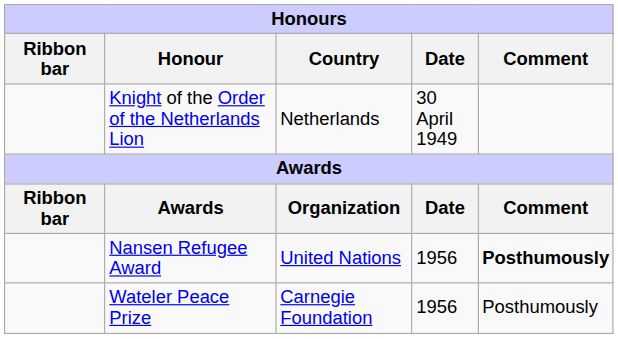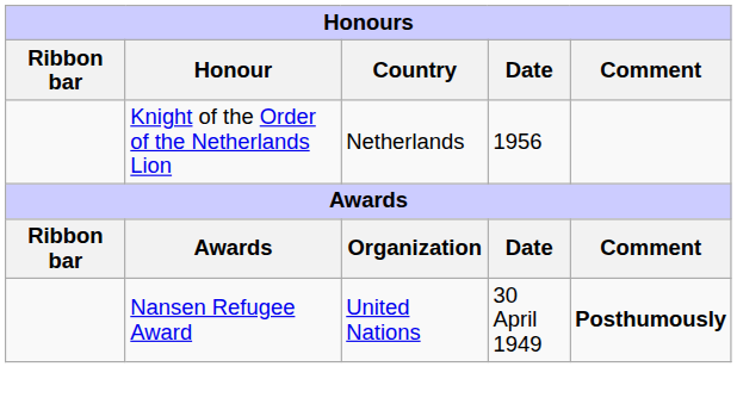Knight of the Order of the Netherlands Lion | Date: 30 April 1949 -> 1956
Nansen Refugee Award | Date: 1956 -> 30 April 1949
- row: Wateler Peace Prize | Carnegie Foundation | 1956 | Posthumously
